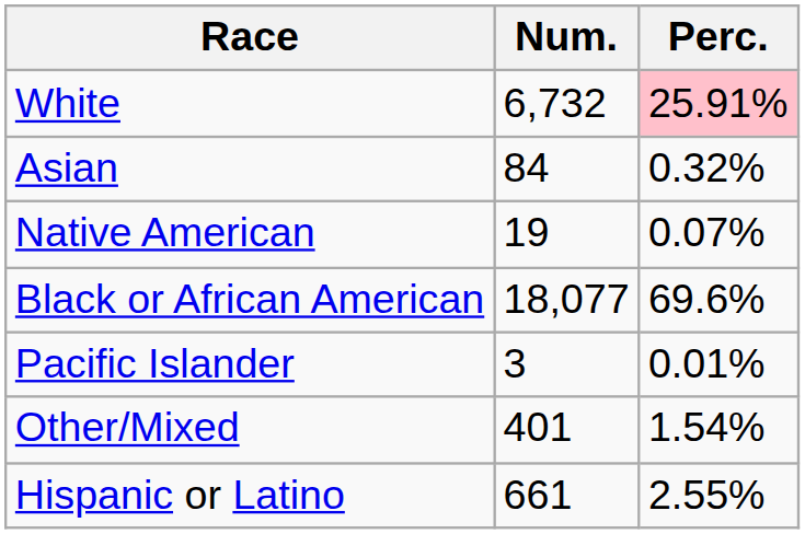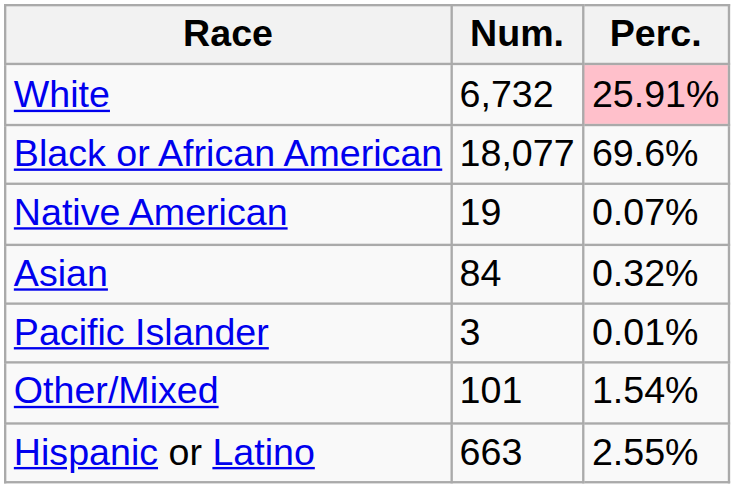rows swapped: Black or African American <-> Asian
Other/Mixed | Num.: 401 -> 101
Hispanic or Latino | Num.: 661 -> 663
